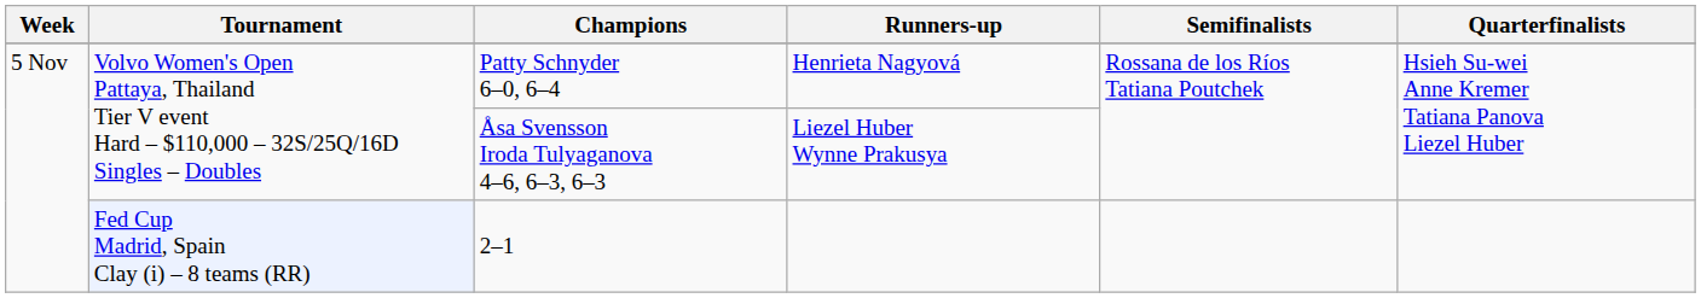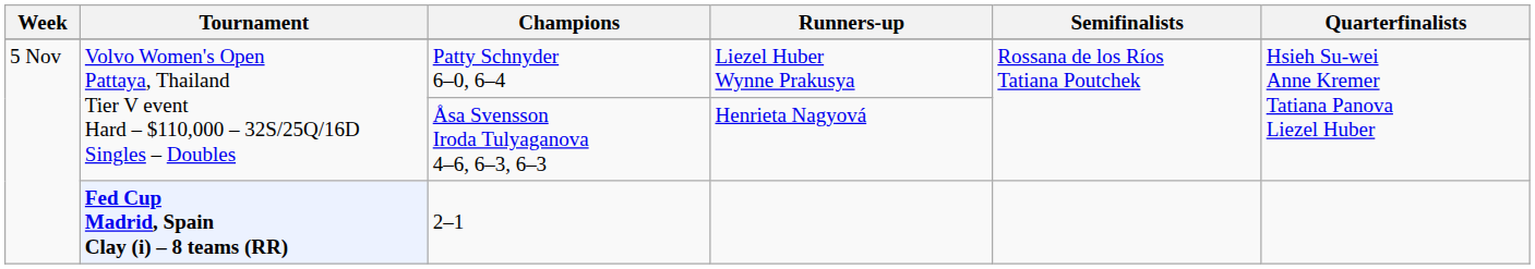Patty Schnyder 6–0, 6–4 | Runners-up: Henrieta Nagyová -> Liezel Huber Wynne Prakusya
Åsa Svensson Iroda Tulyaganova 4–6, 6–3, 6–3 | Runners-up: Liezel Huber Wynne Prakusya -> Henrieta Nagyová
2–1 | Tournament: normal -> bold
